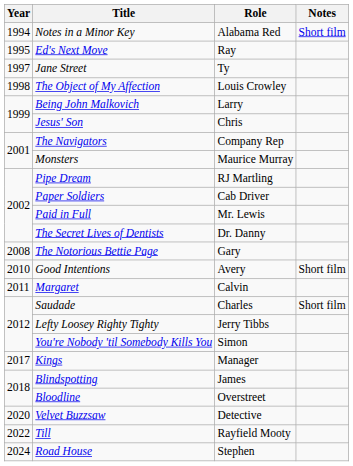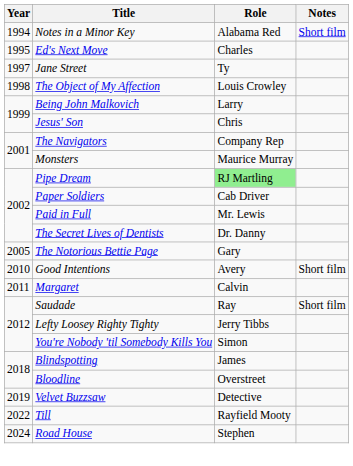Ed's Next Move | Role: Ray -> Charles
Pipe Dream | Role: no background -> lightgreen background
The Notorious Bettie Page | Year: 2008 -> 2005
Saudade | Role: Charles -> Ray
- row: 2017 | Kings | Manager
Velvet Buzzsaw | Year: 2020 -> 2019
